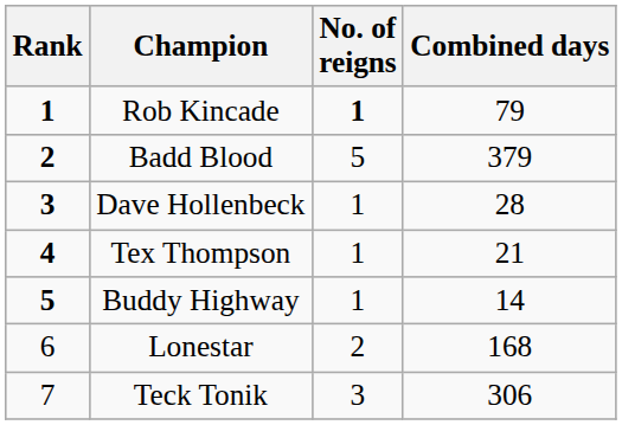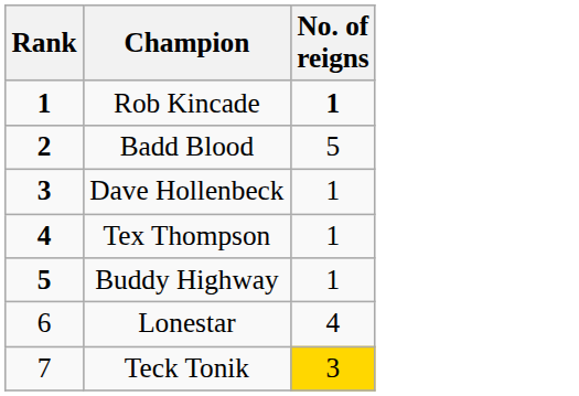- column: Combined days | 79 | 379 | 28 | 21 | 14 | 168 | 306
Lonestar | No. of reigns: 2 -> 4
Teck Tonik | No. of reigns: no background -> gold background
